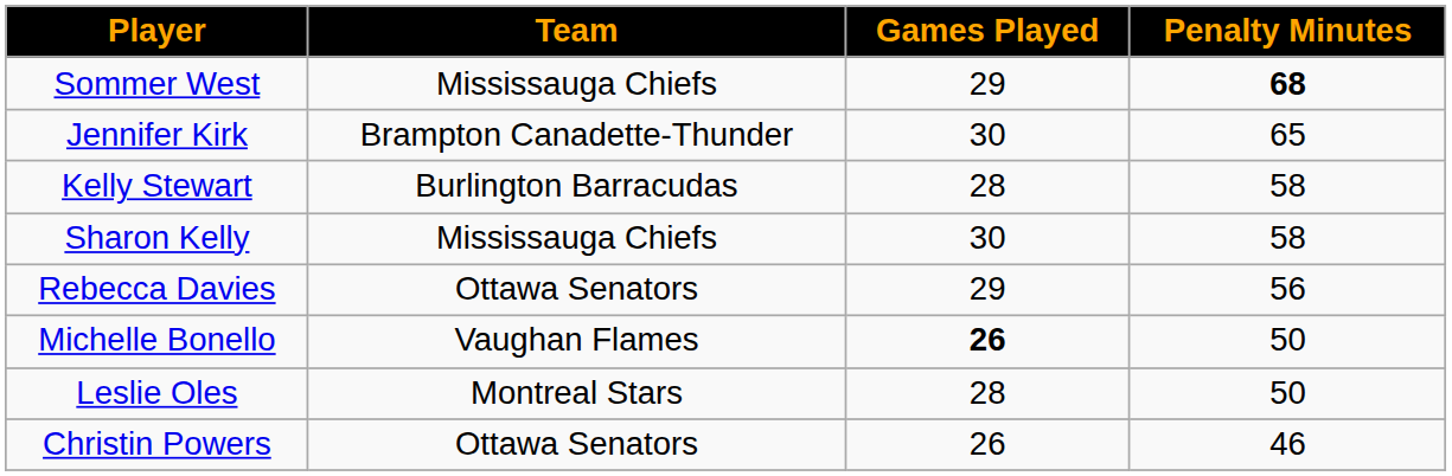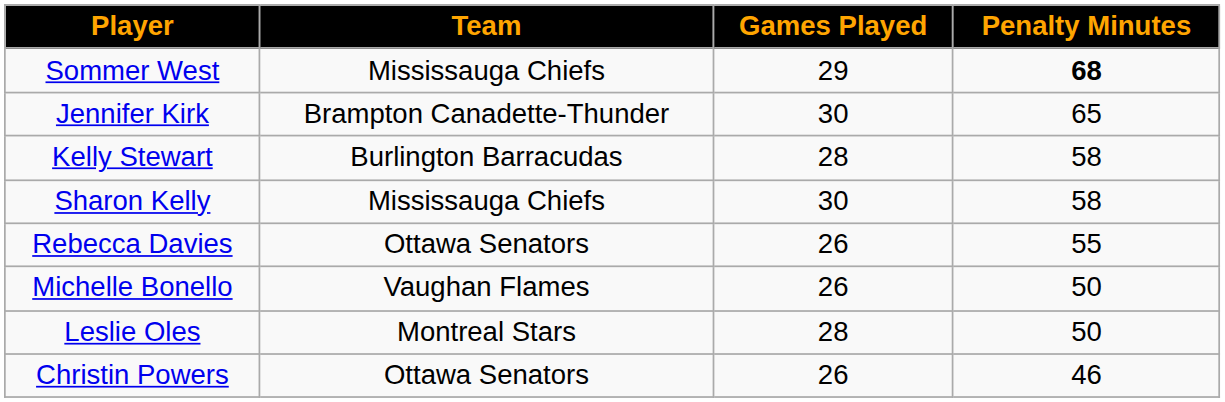Rebecca Davies | Games Played: 29 -> 26
Rebecca Davies | Penalty Minutes: 56 -> 55
Michelle Bonello | Games Played: bold -> normal
